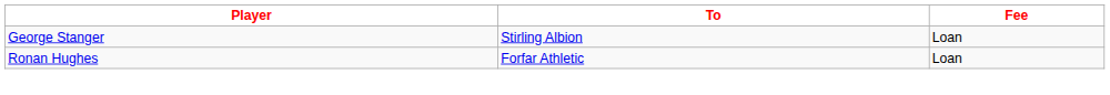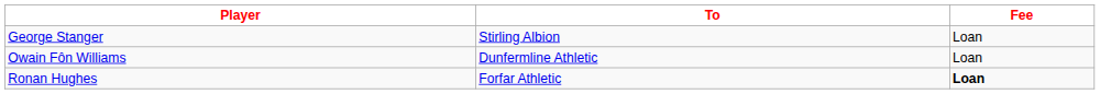+ row: Owain Fôn Williams | Dunfermline Athletic | Loan
Ronan Hughes | Fee: normal -> bold
